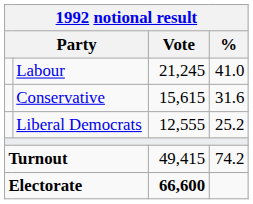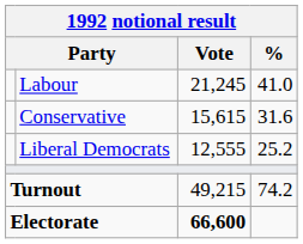Turnout | Vote: 49,415 -> 49,215
